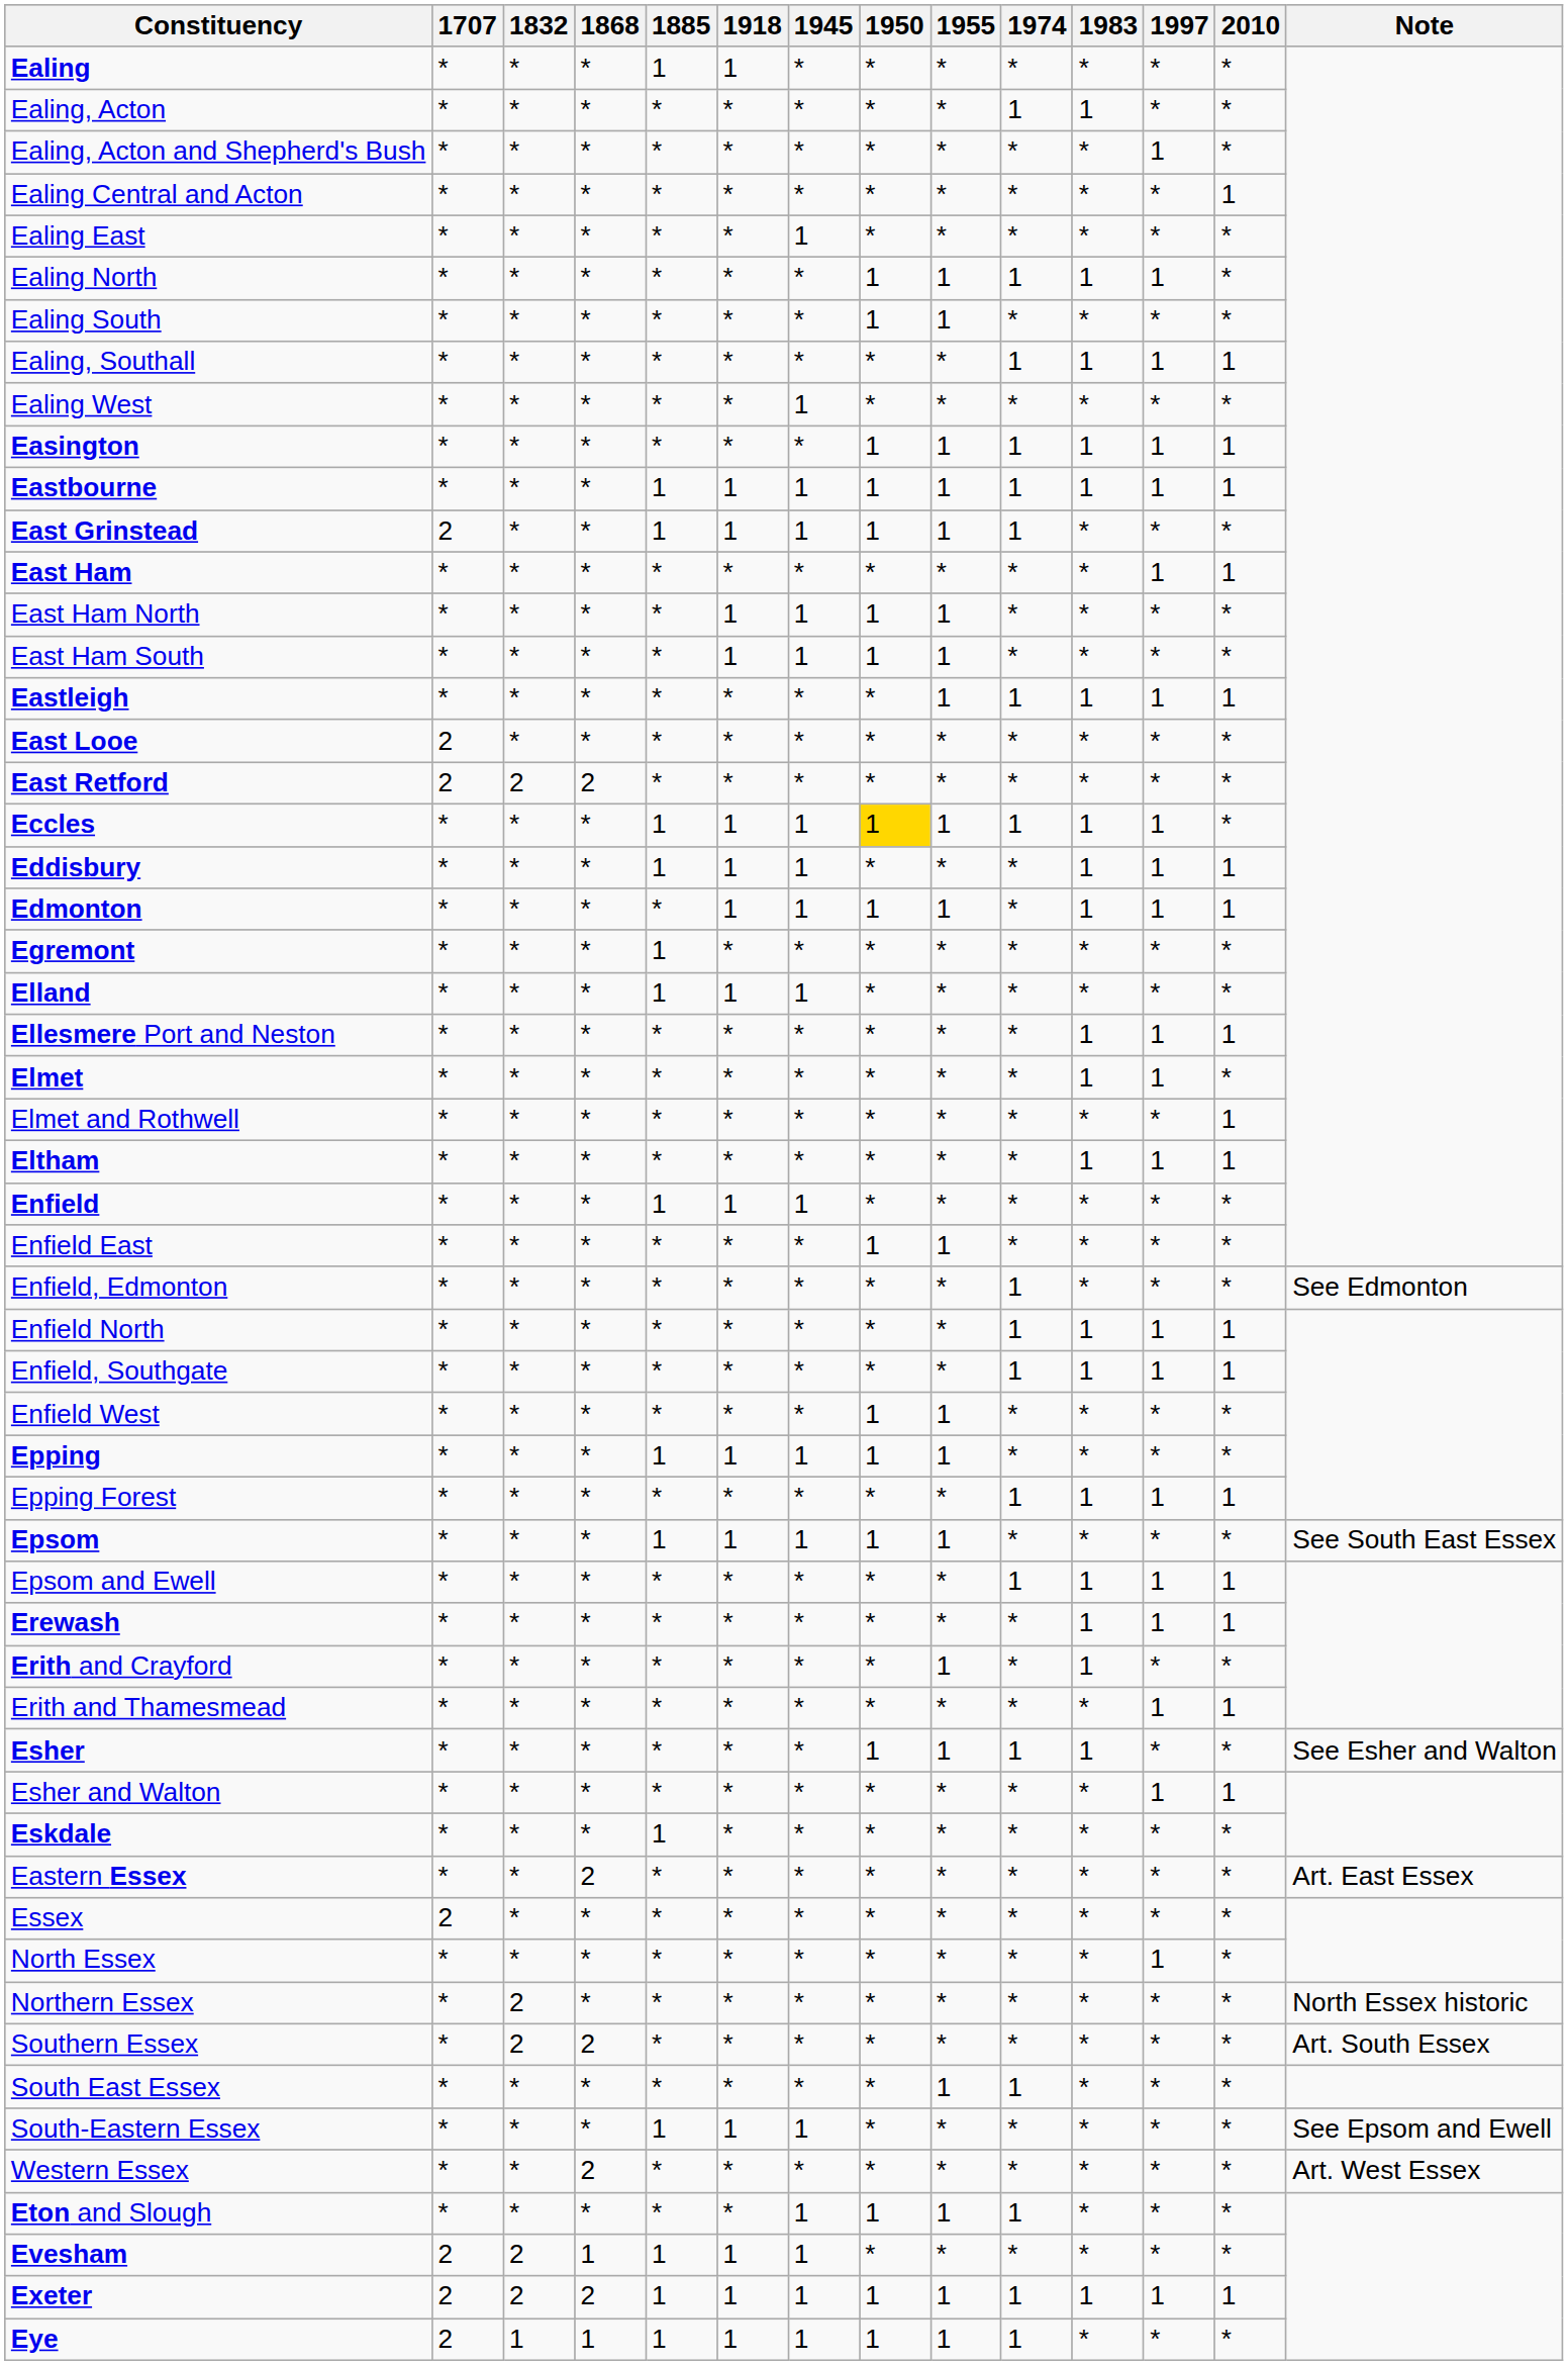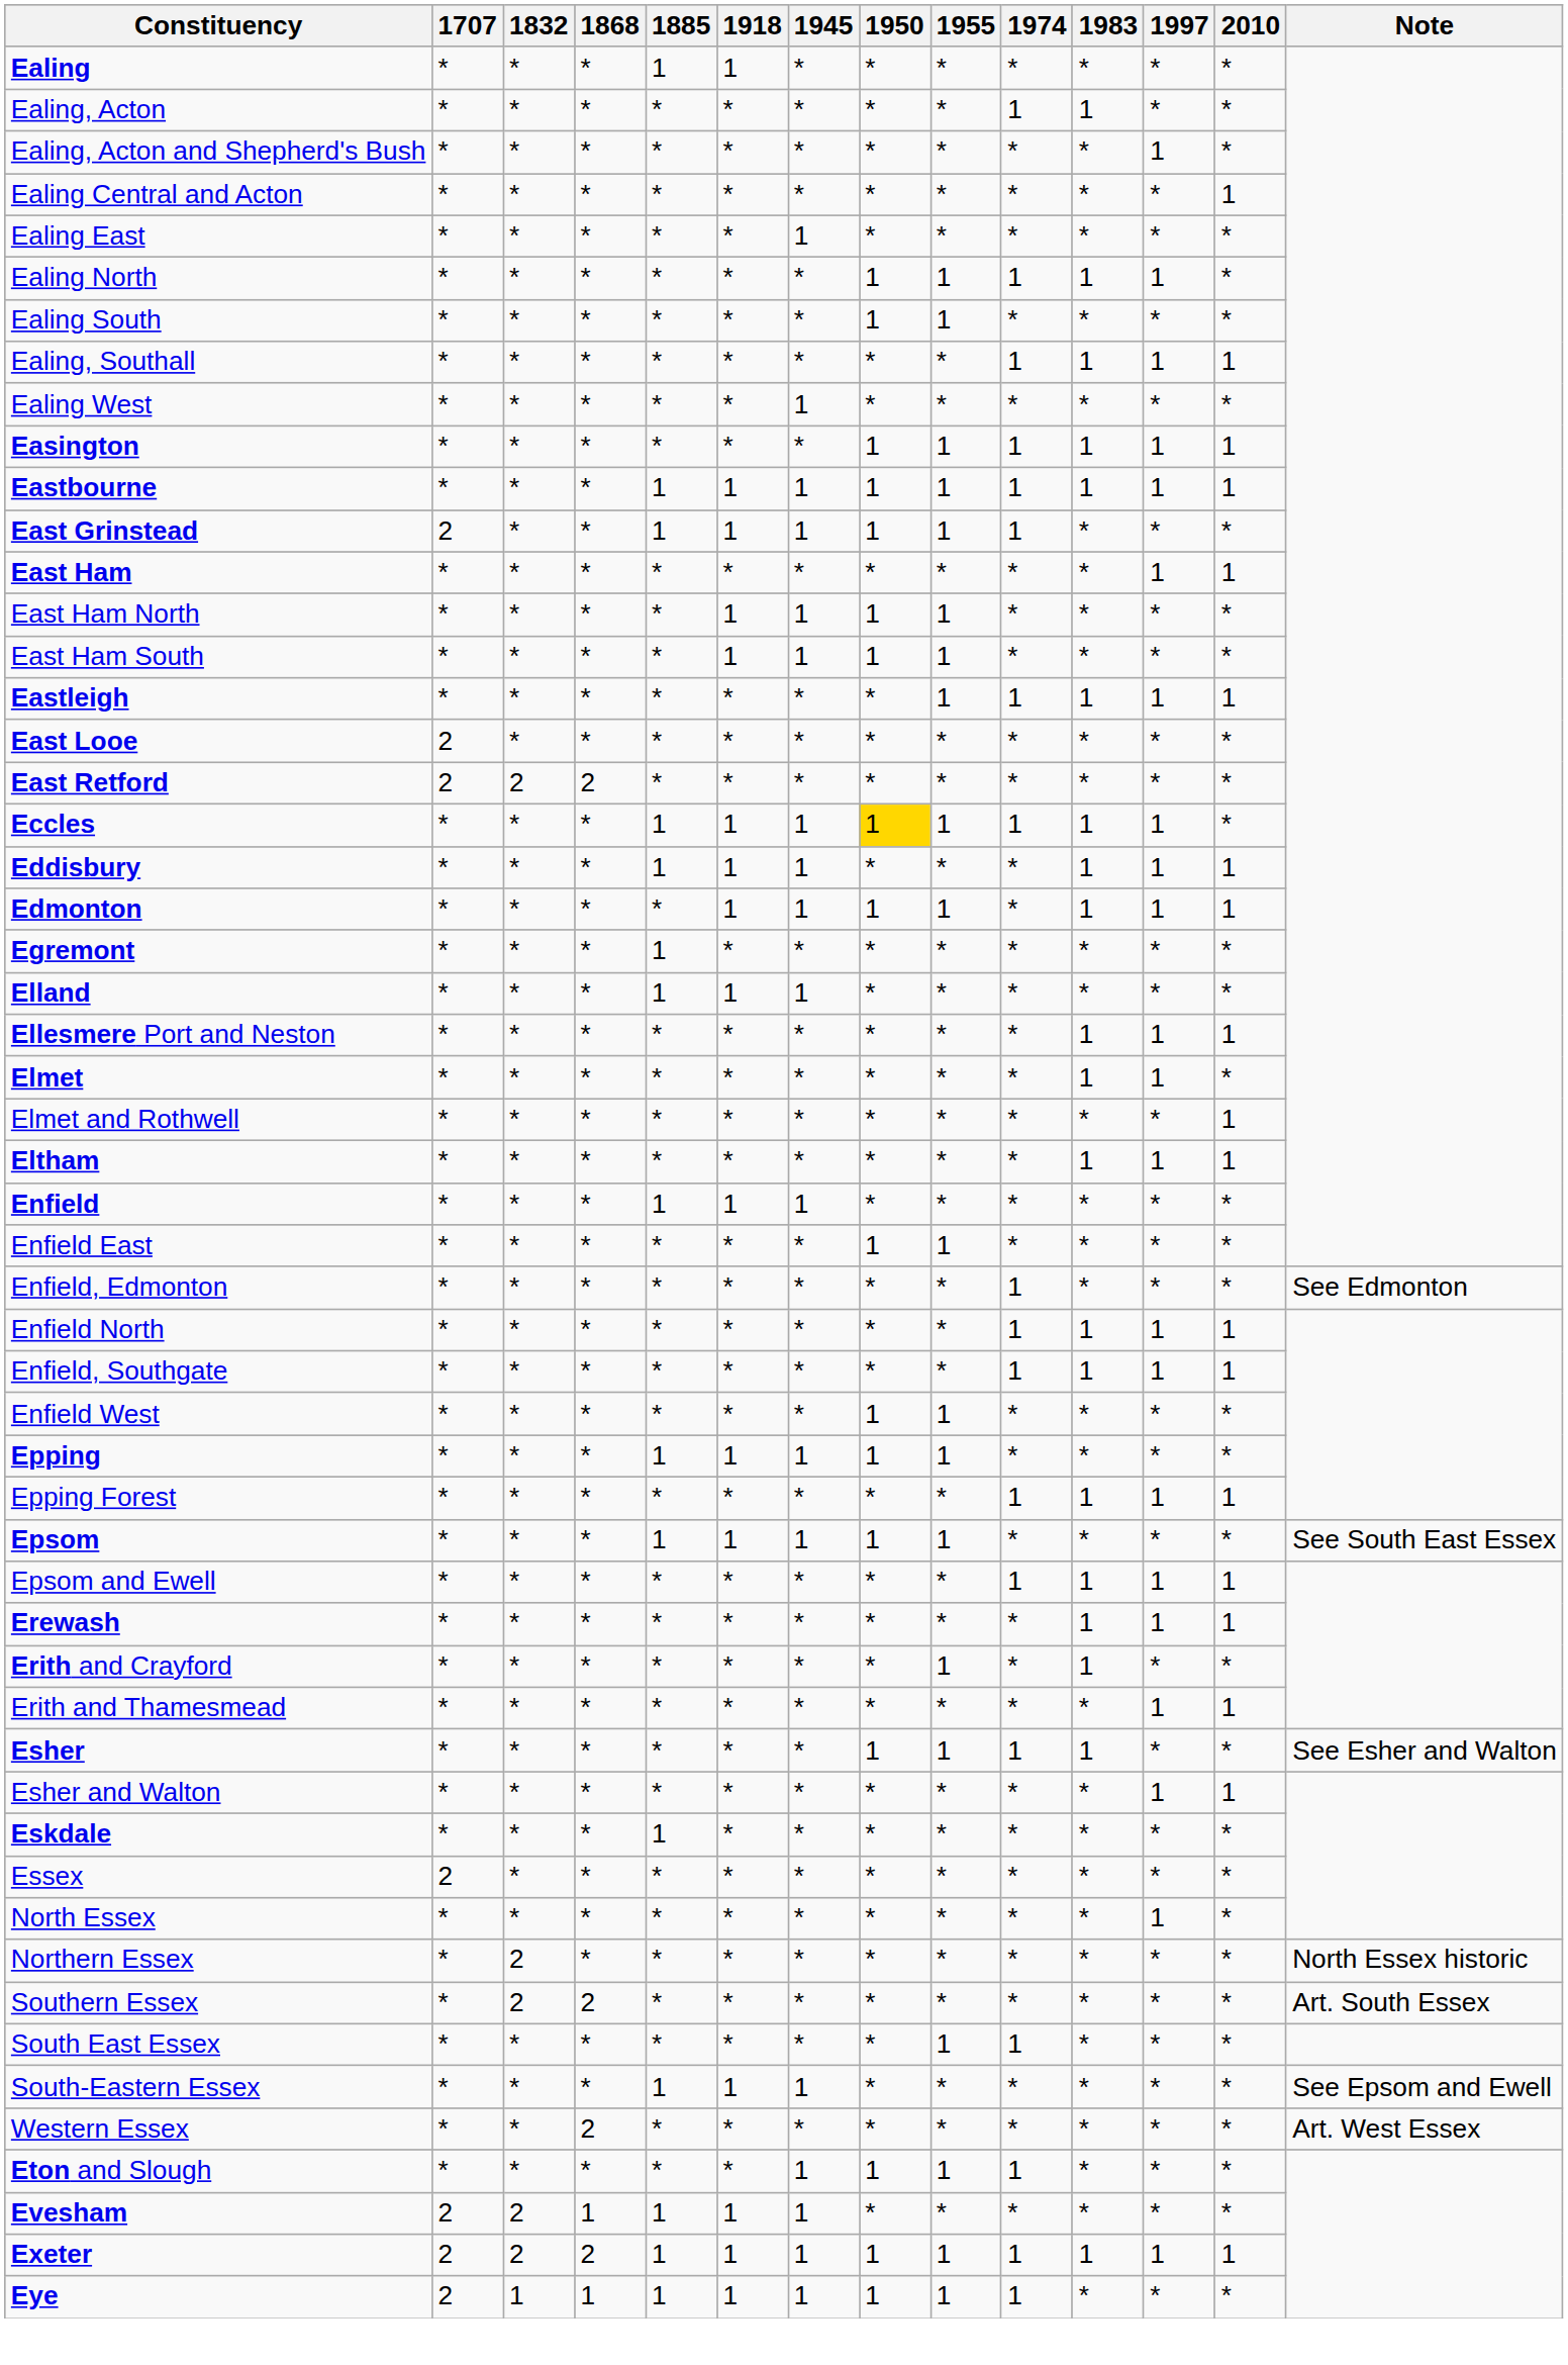- row: Eastern Essex | * | * | 2 | * | * | * | * | * | * | * | * | * | Art. East Essex
